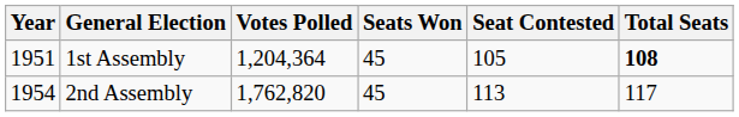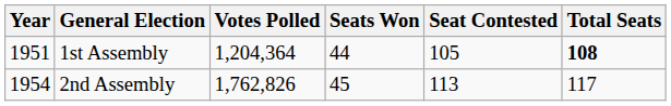1st Assembly | Seats Won: 45 -> 44
2nd Assembly | Votes Polled: 1,762,820 -> 1,762,826
